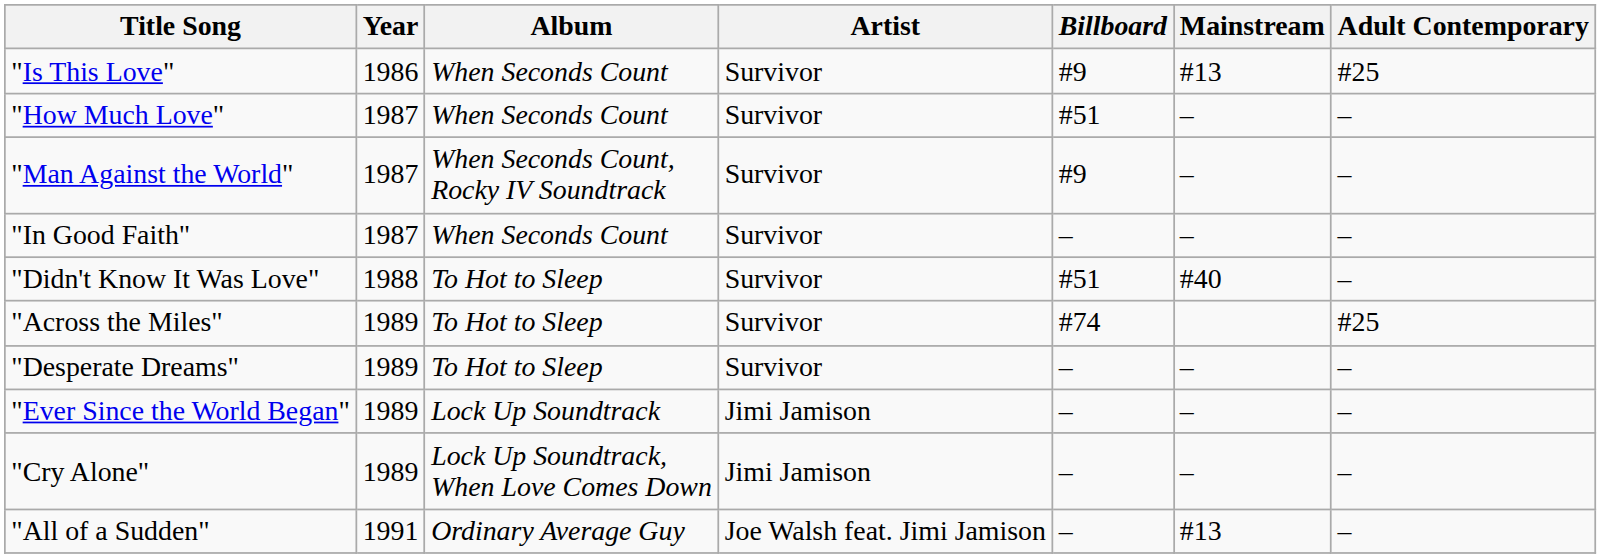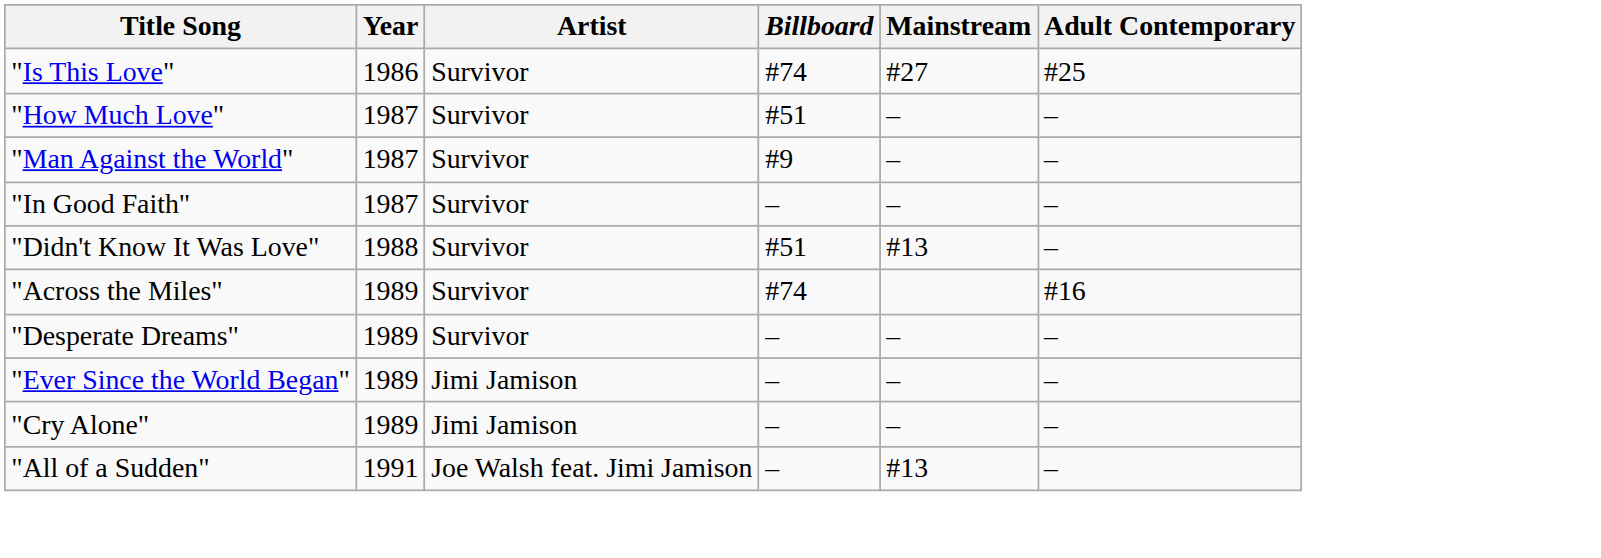- column: Album | When Seconds Count | When Seconds Count | When Seconds Count, Rocky IV Soundtrack | When Seconds Count | To Hot to Sleep | To Hot to Sleep | To Hot to Sleep | Lock Up Soundtrack | Lock Up Soundtrack, When Love Comes Down | Ordinary Average Guy
"Is This Love" | Billboard: #9 -> #74
"Is This Love" | Mainstream: #13 -> #27
"Didn't Know It Was Love" | Mainstream: #40 -> #13
"Across the Miles" | Adult Contemporary: #25 -> #16
